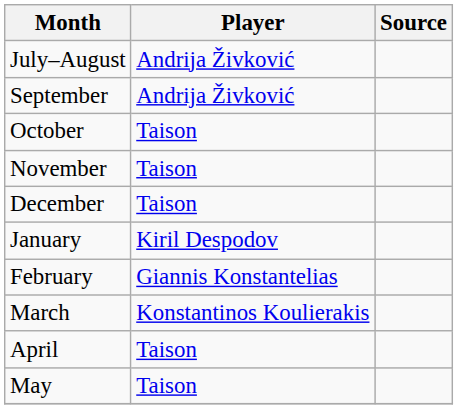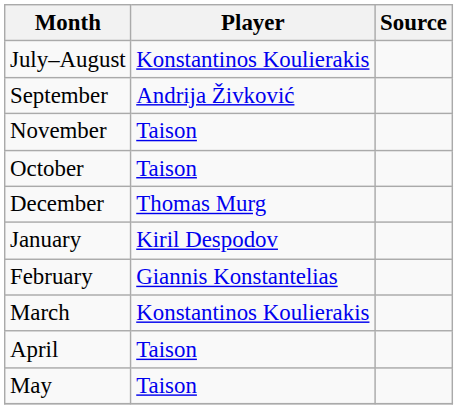July–August | Player: Andrija Živković -> Konstantinos Koulierakis
rows swapped: October <-> November
December | Player: Taison -> Thomas Murg
